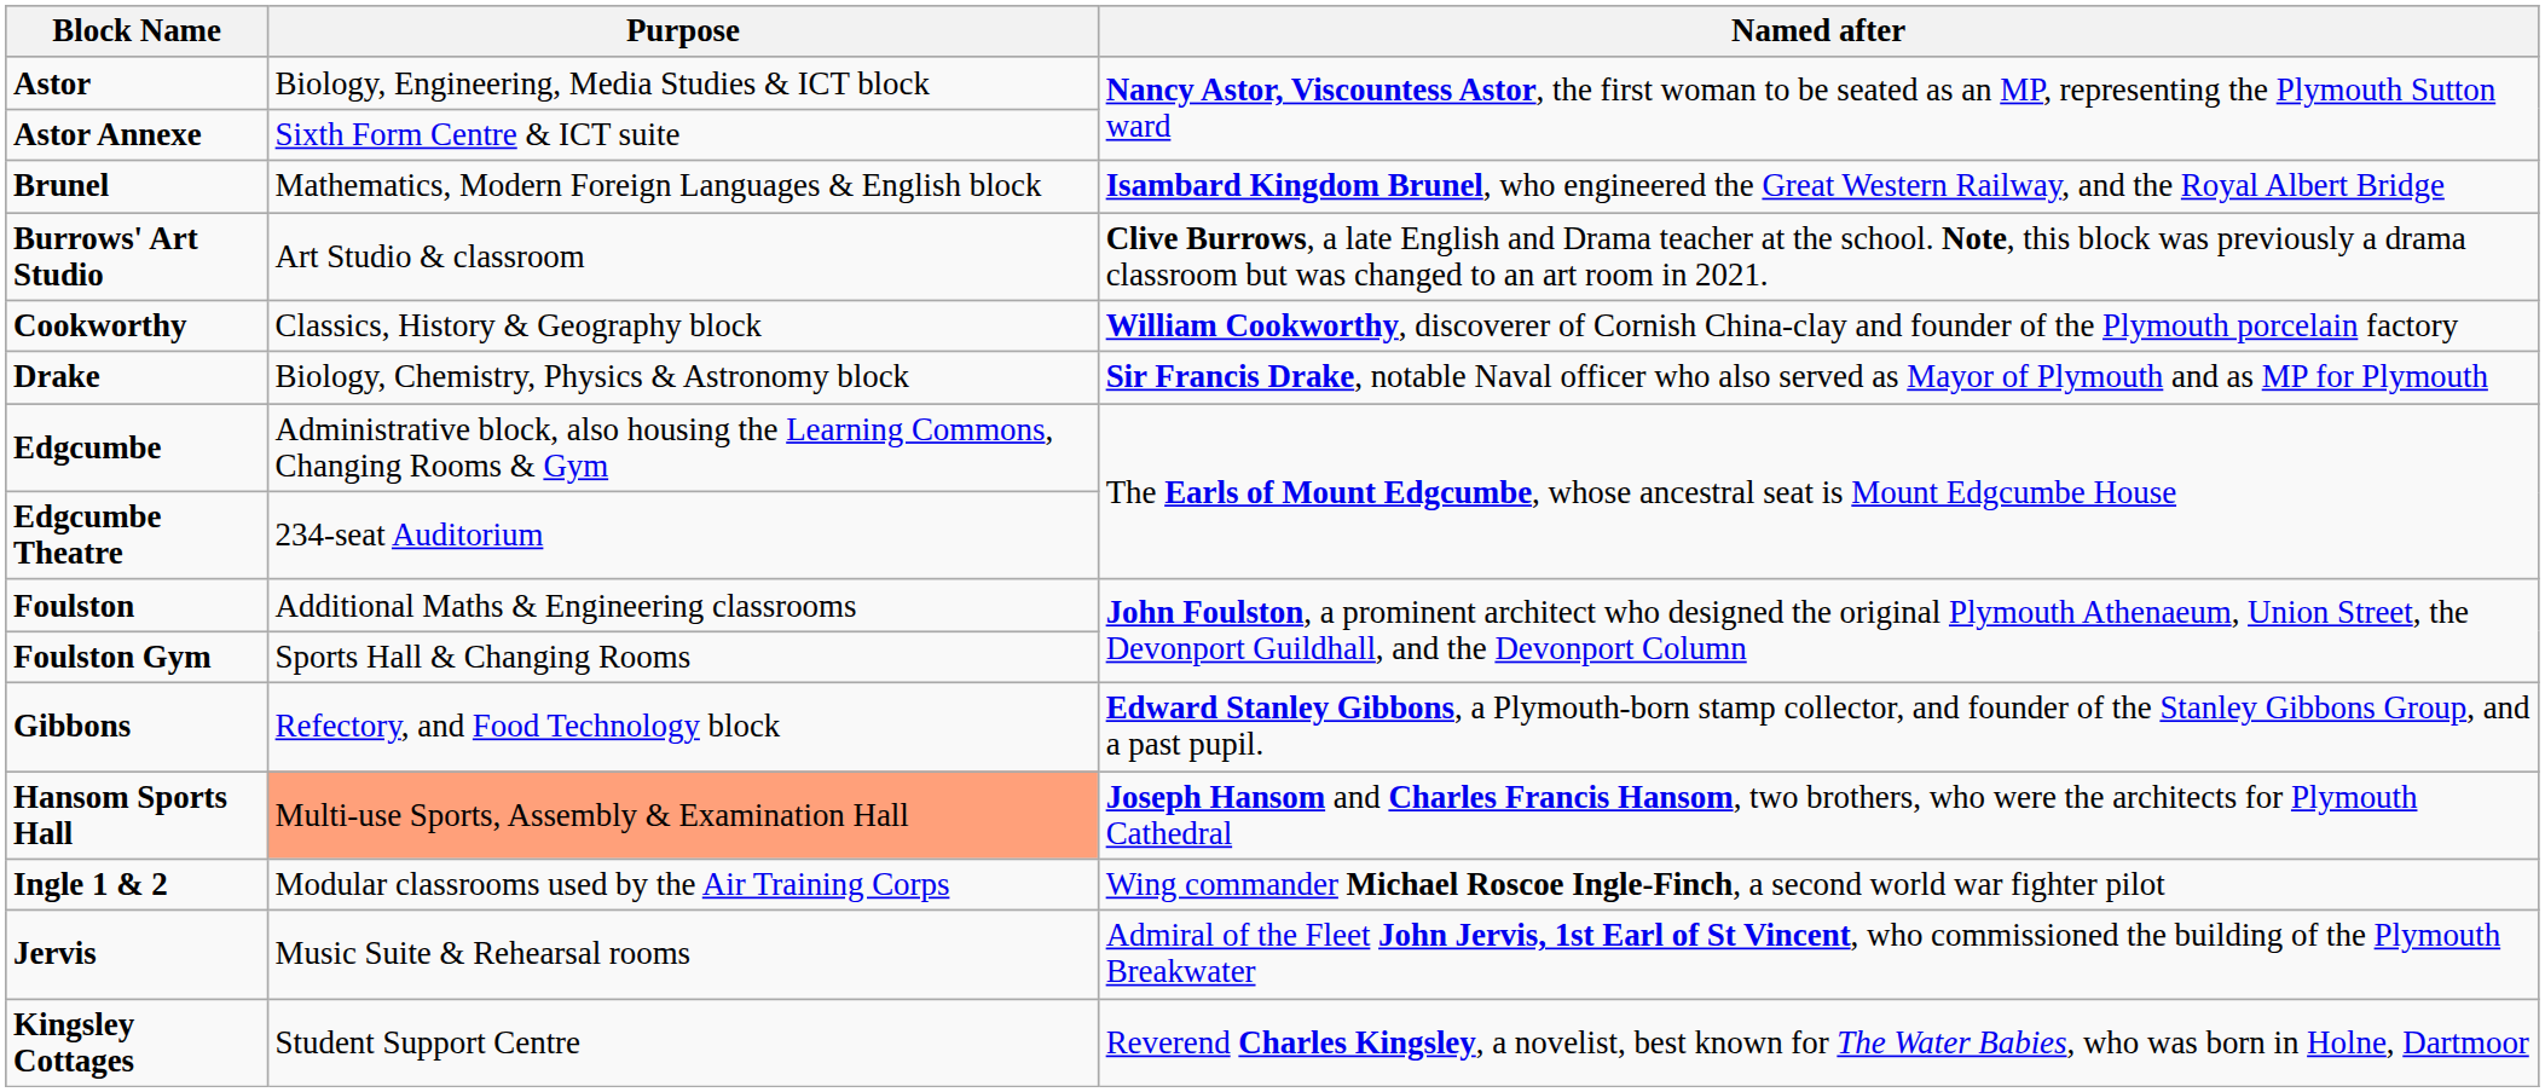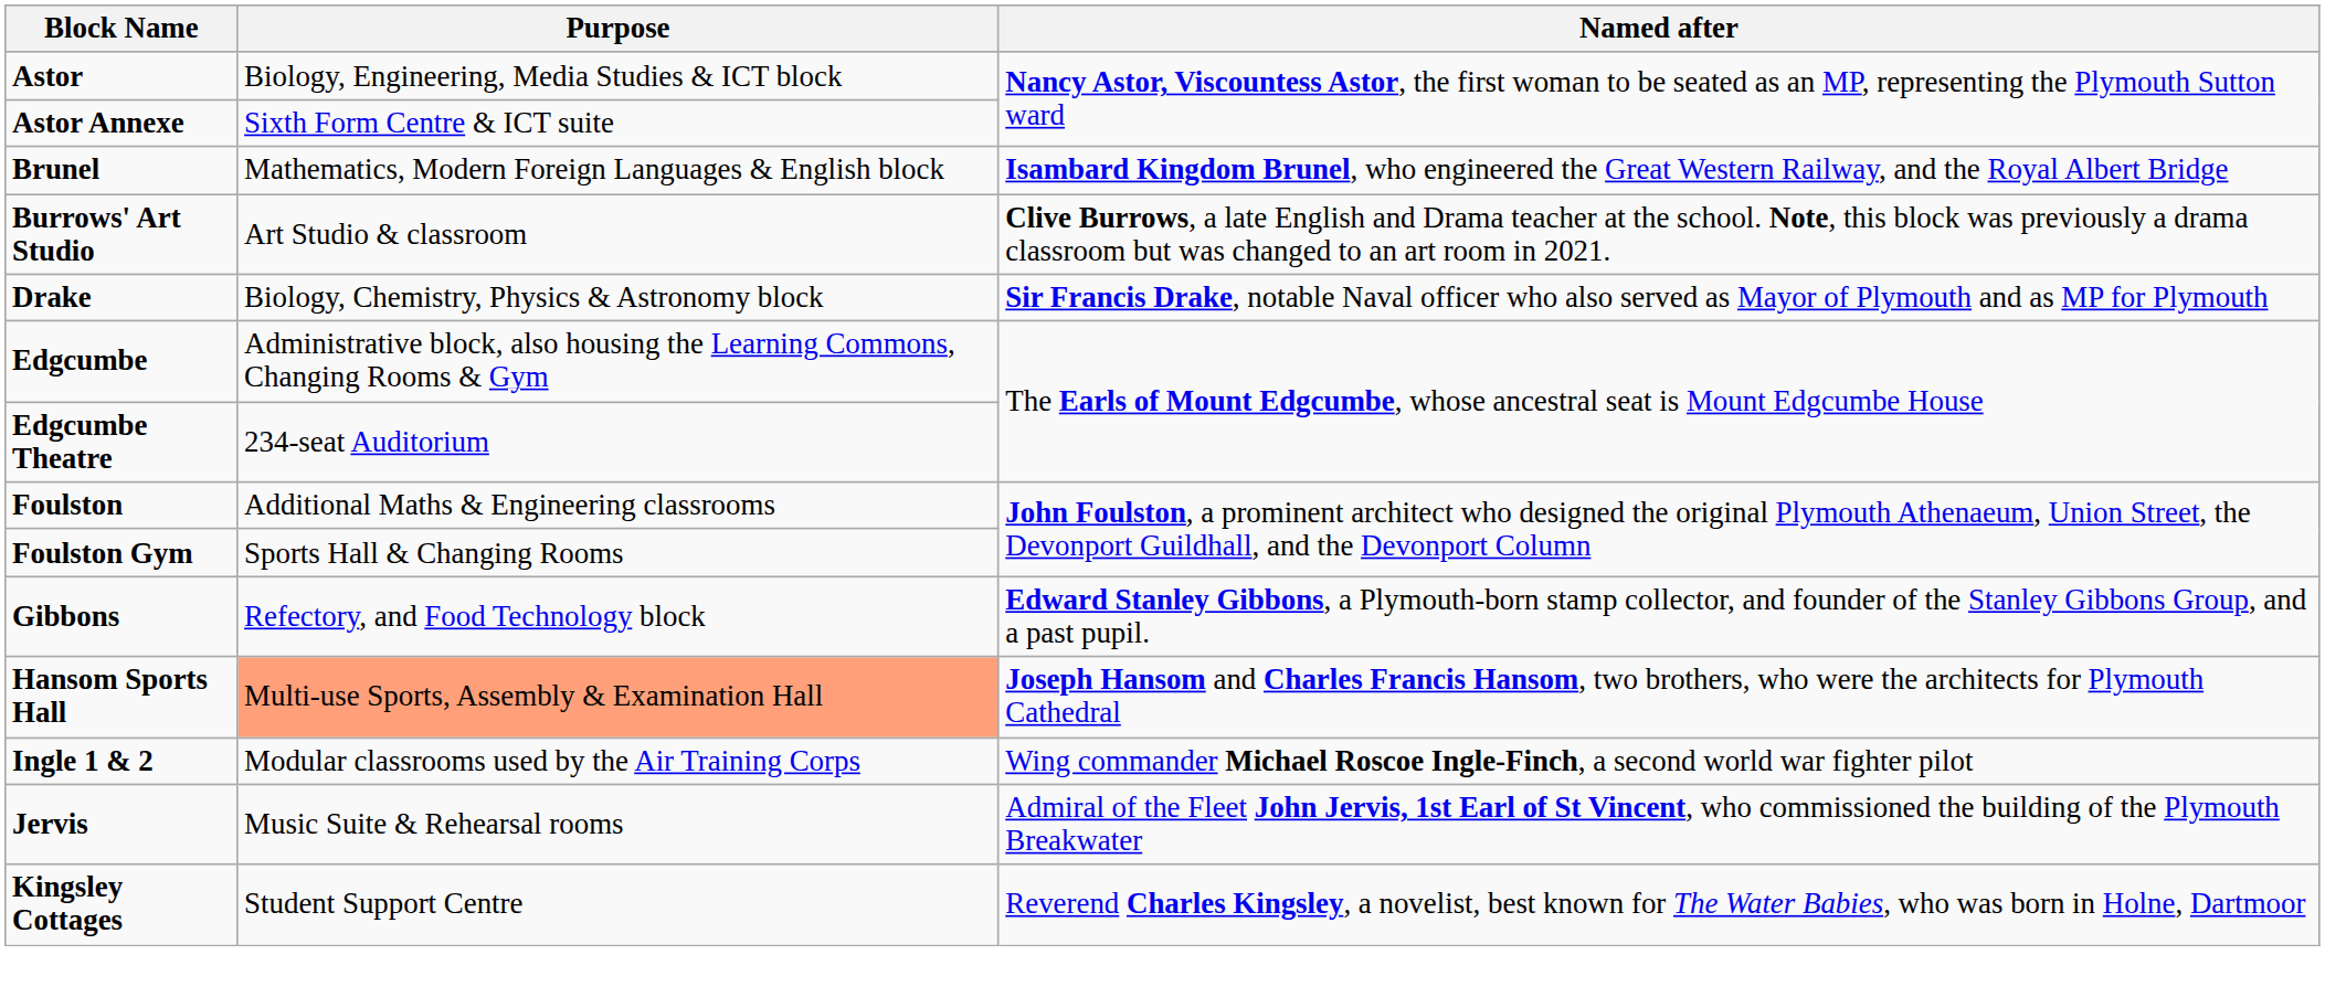- row: Cookworthy | Classics, History & Geography block | William Cookworthy, discoverer of Cornish China-clay and founder of the Plymouth porcelain factory
